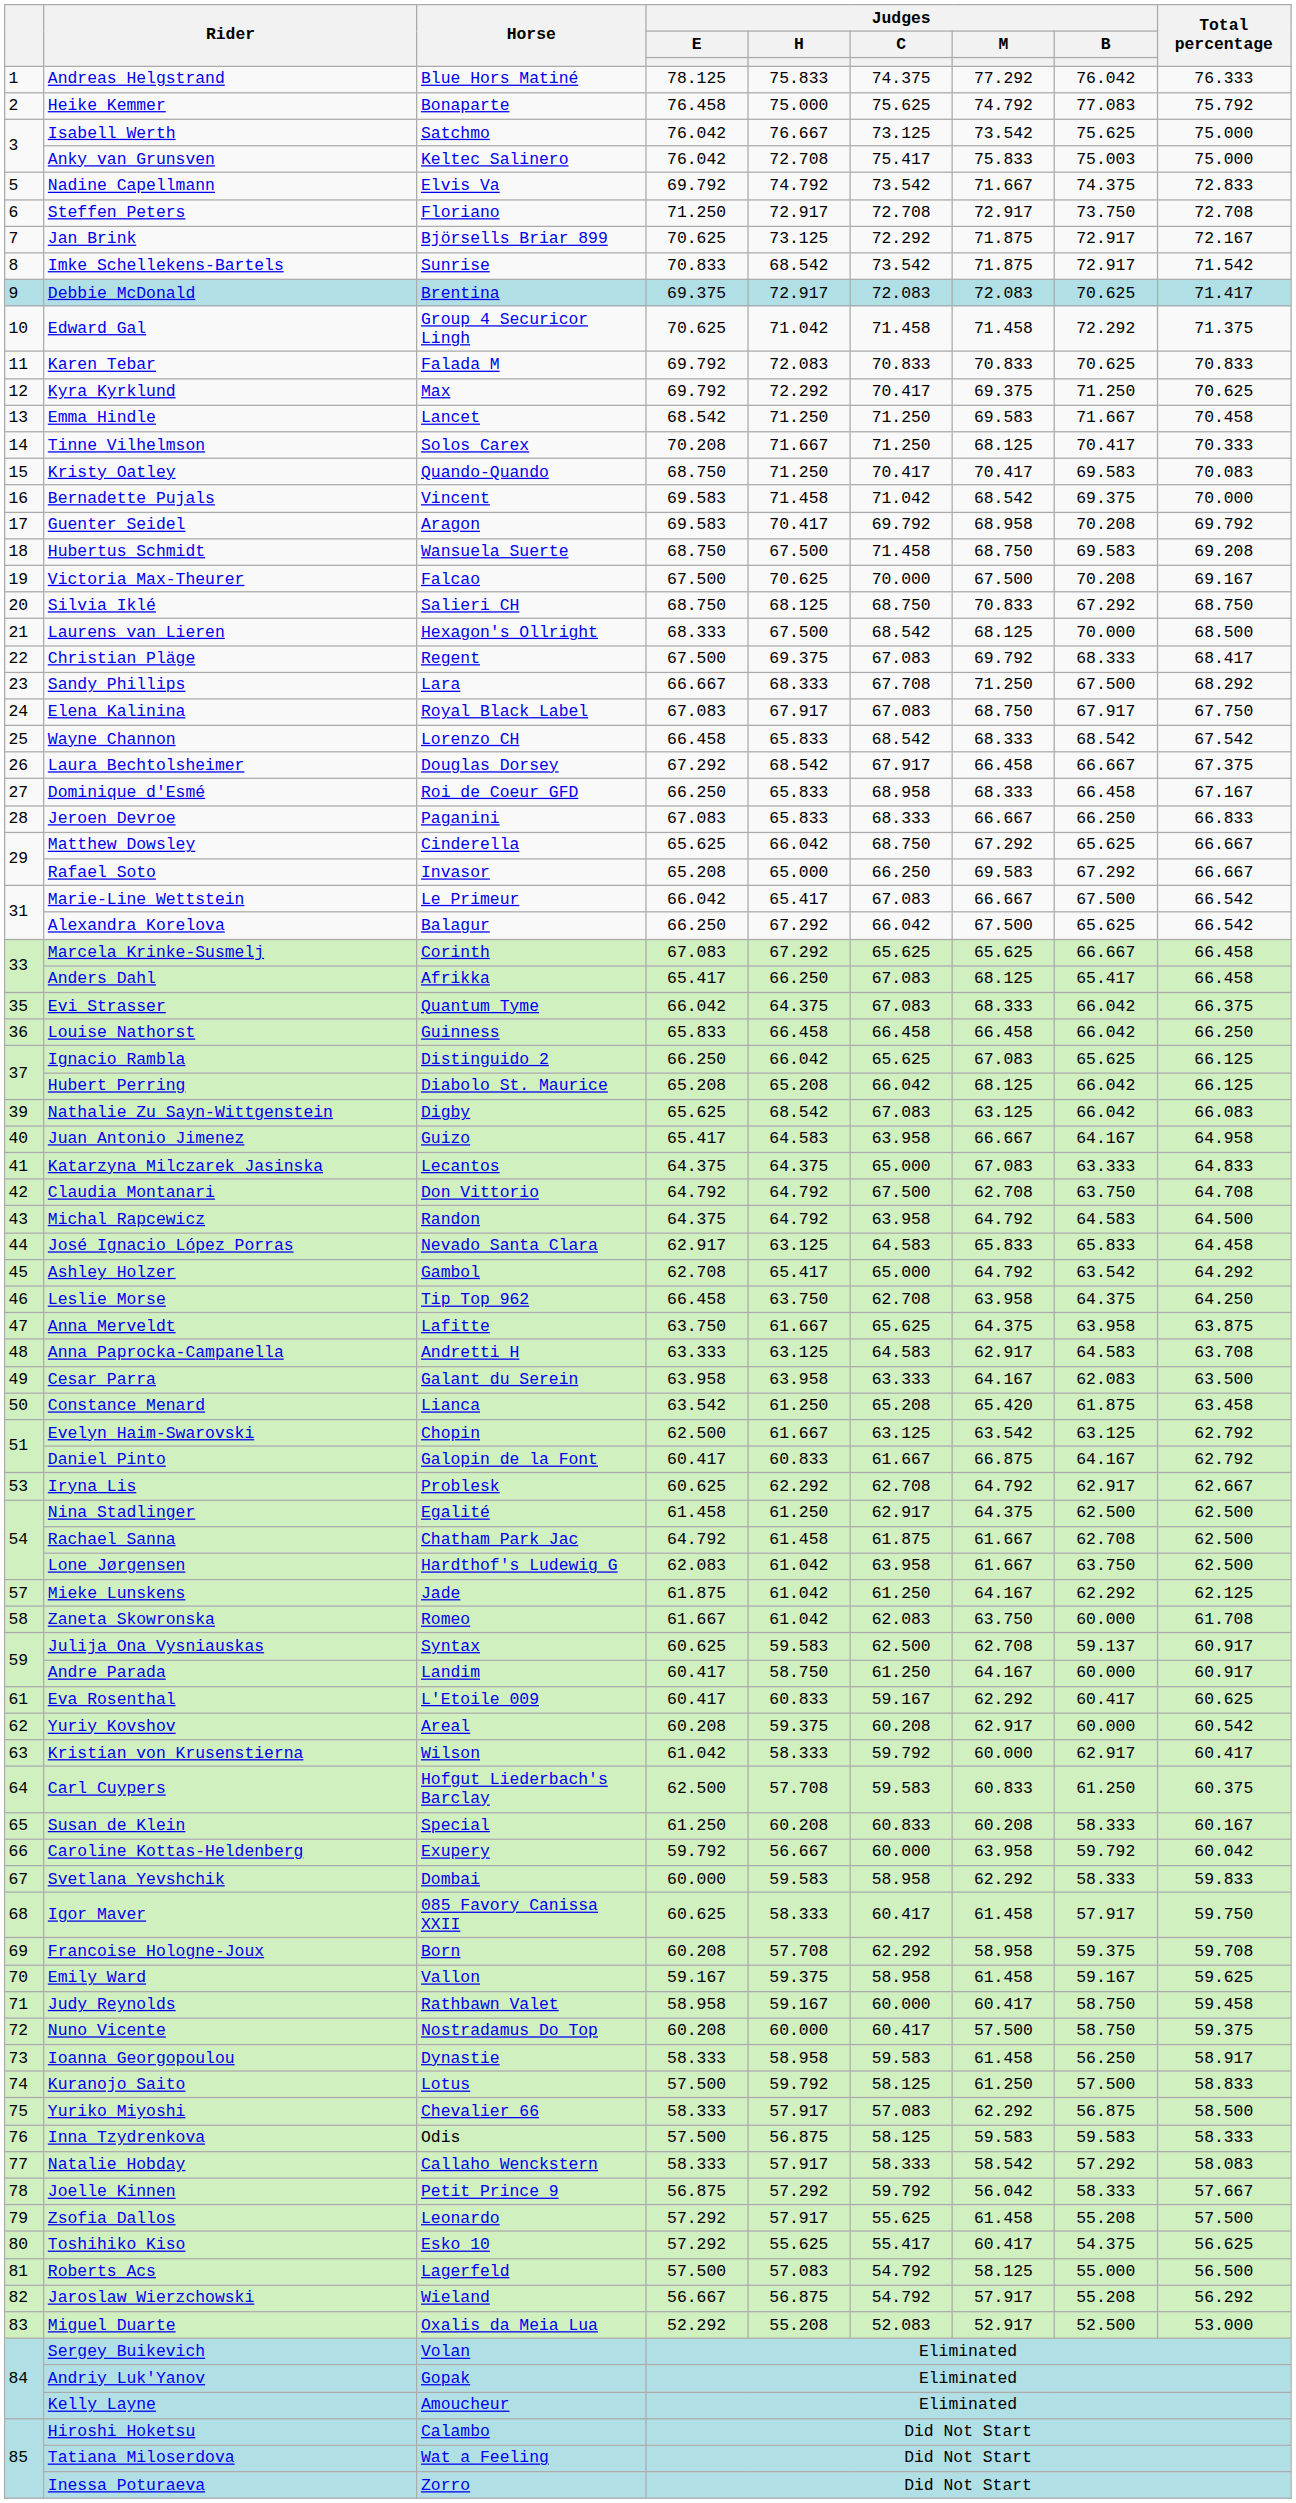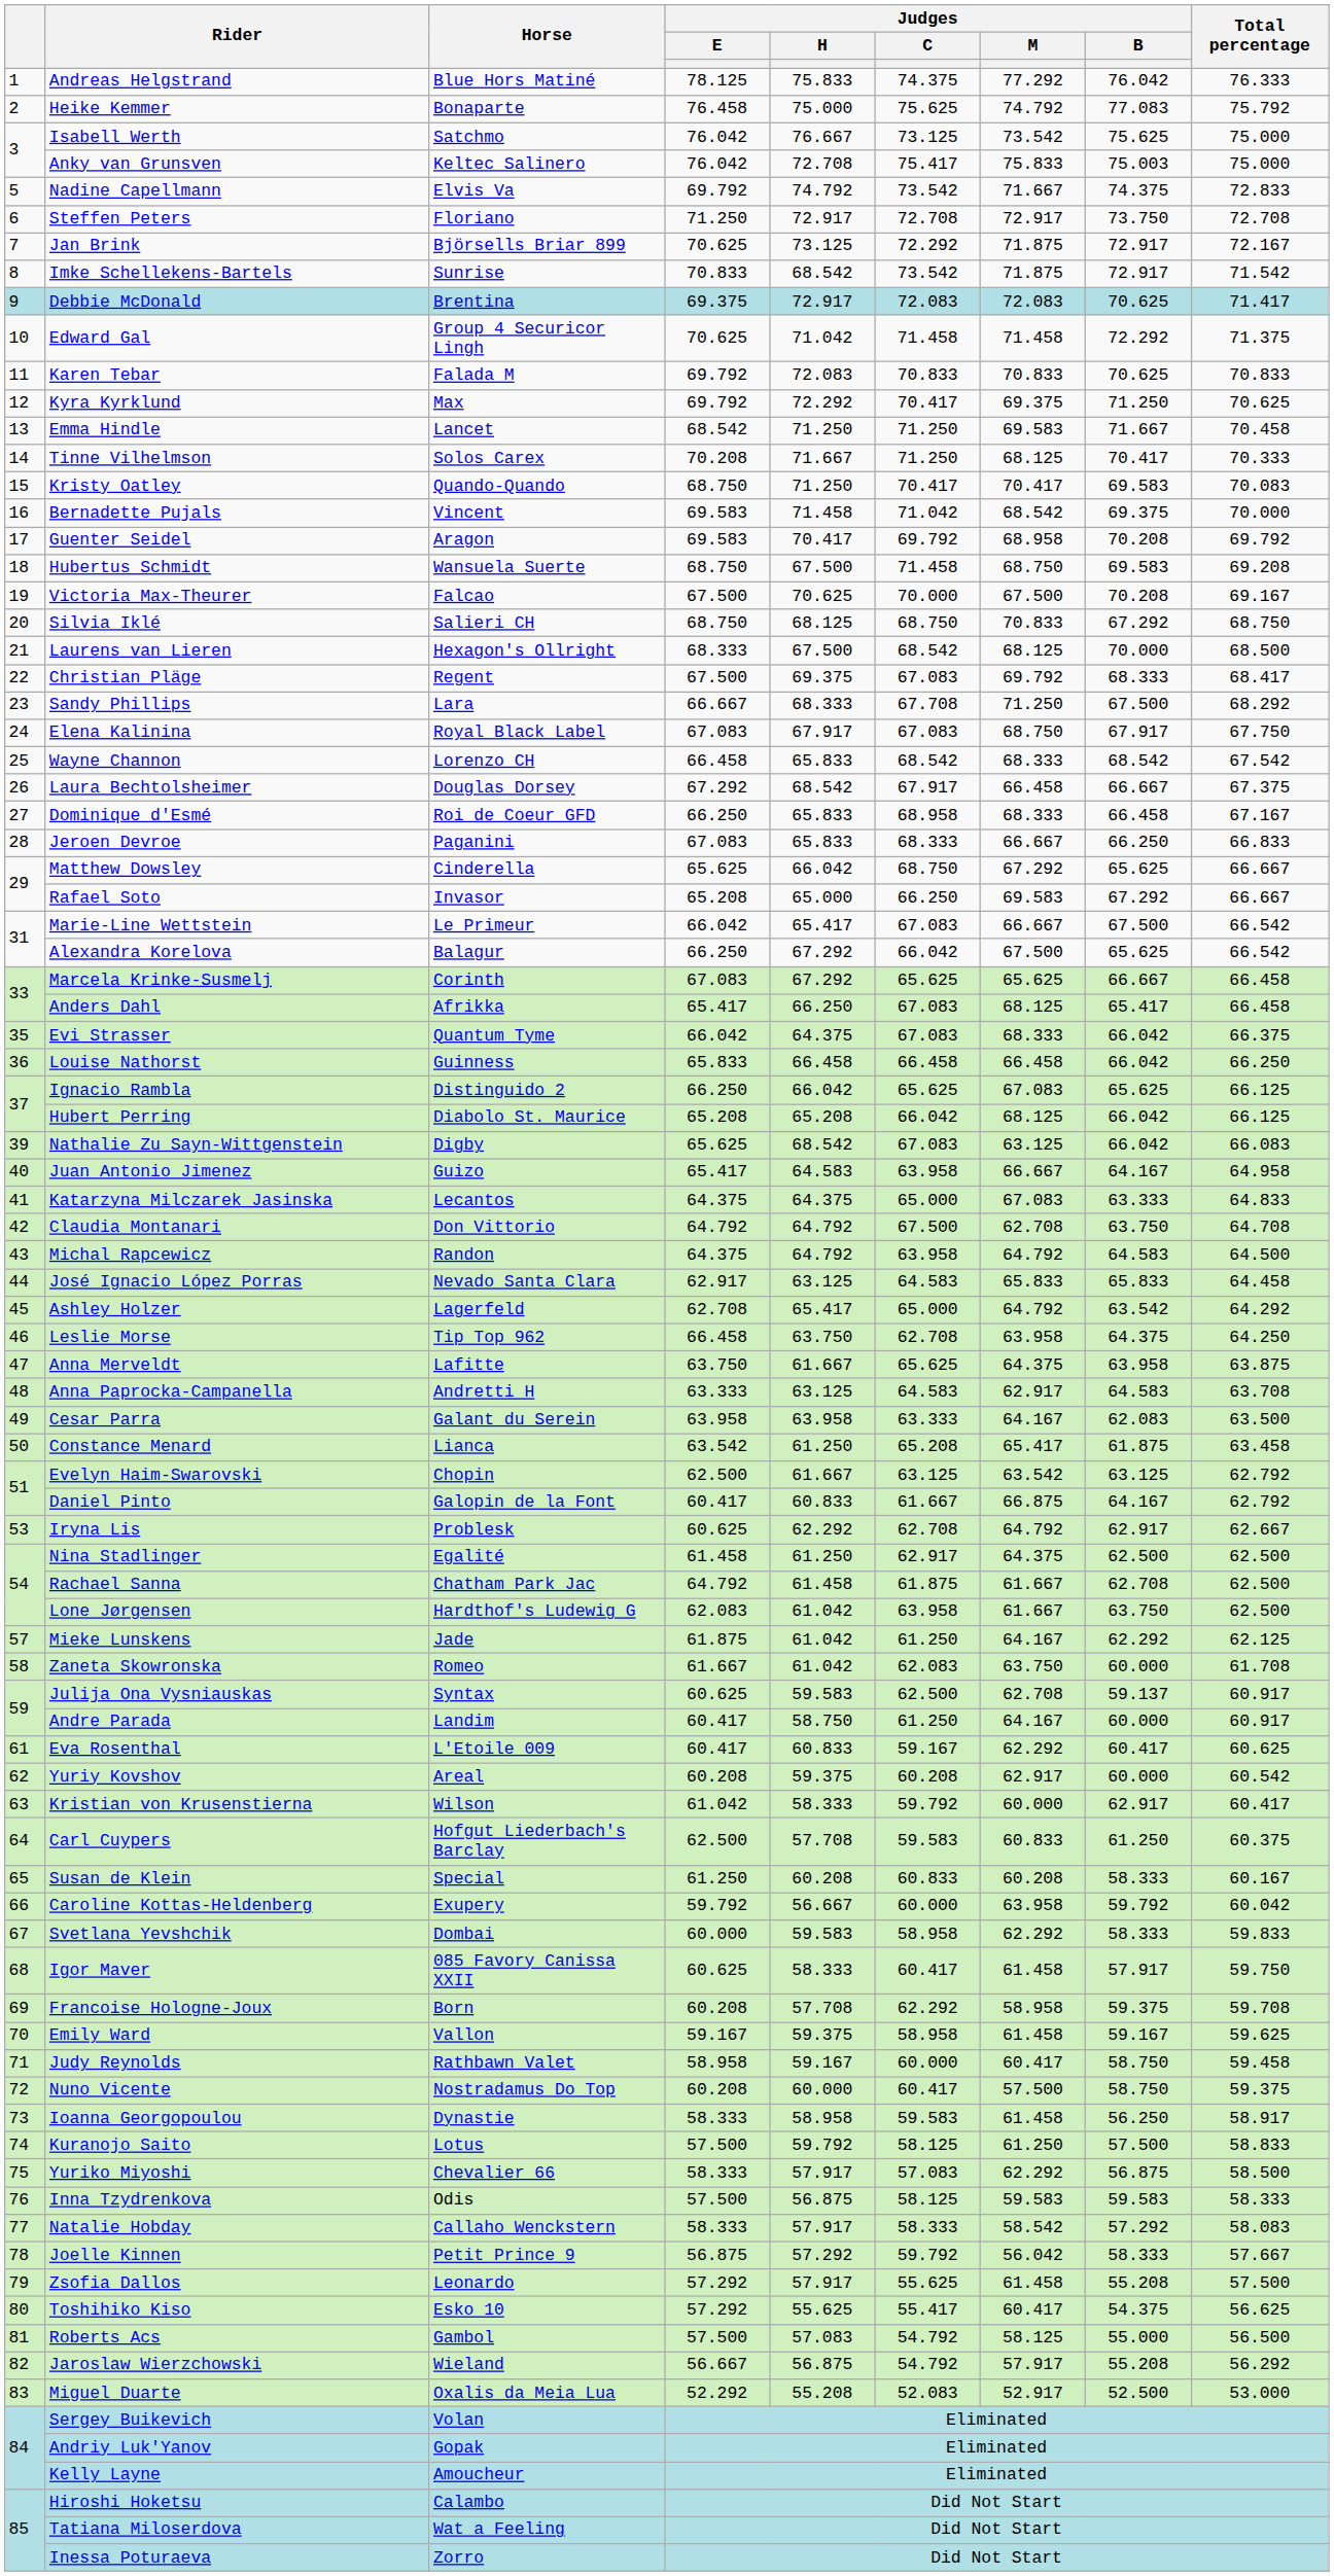Ashley Holzer | Horse: Gambol -> Lagerfeld
Constance Menard | Judges / M: 65.420 -> 65.417
Roberts Acs | Horse: Lagerfeld -> Gambol
